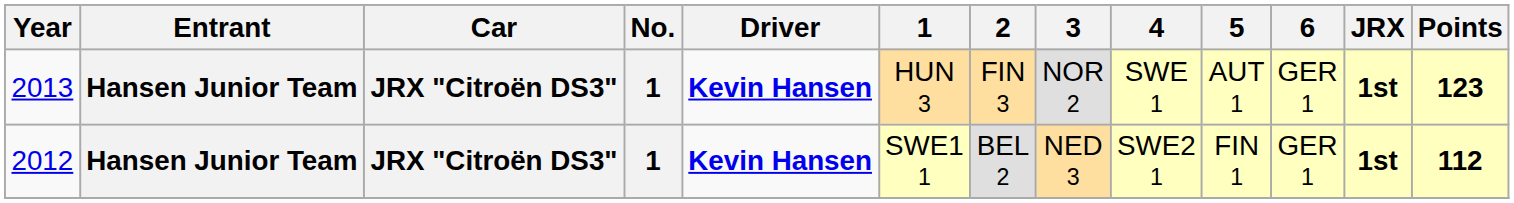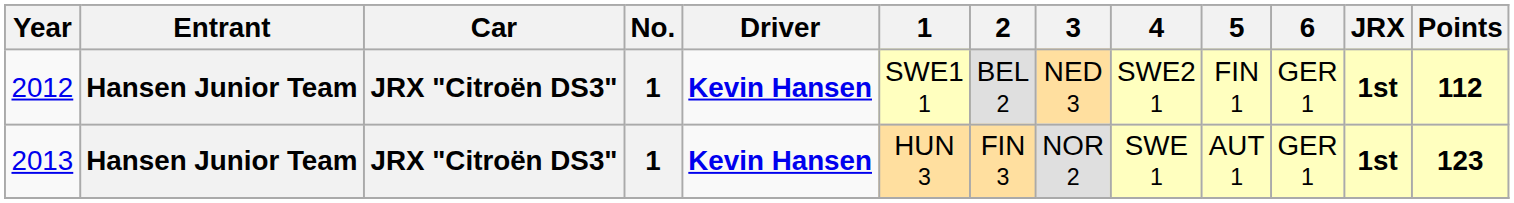rows swapped: 2012 <-> 2013
